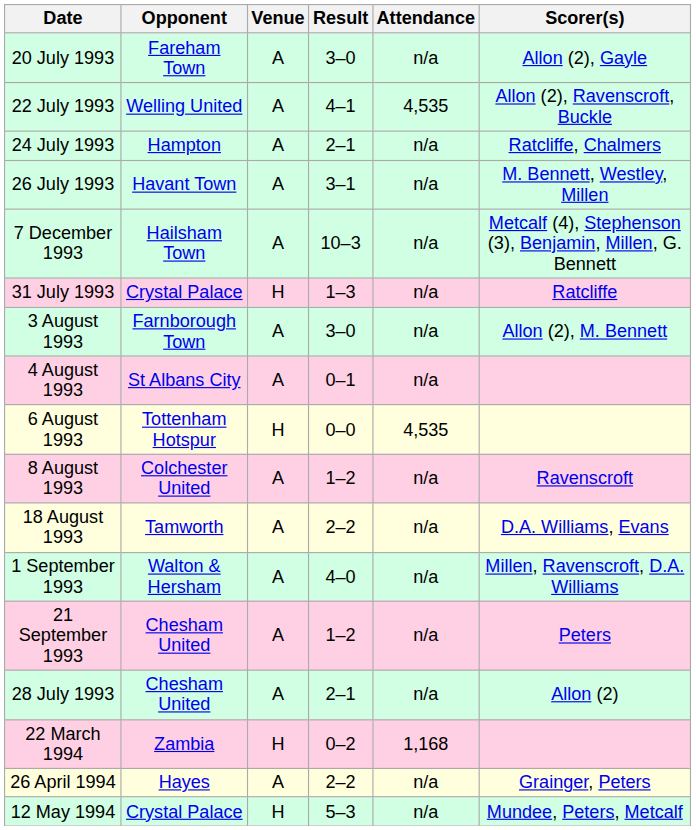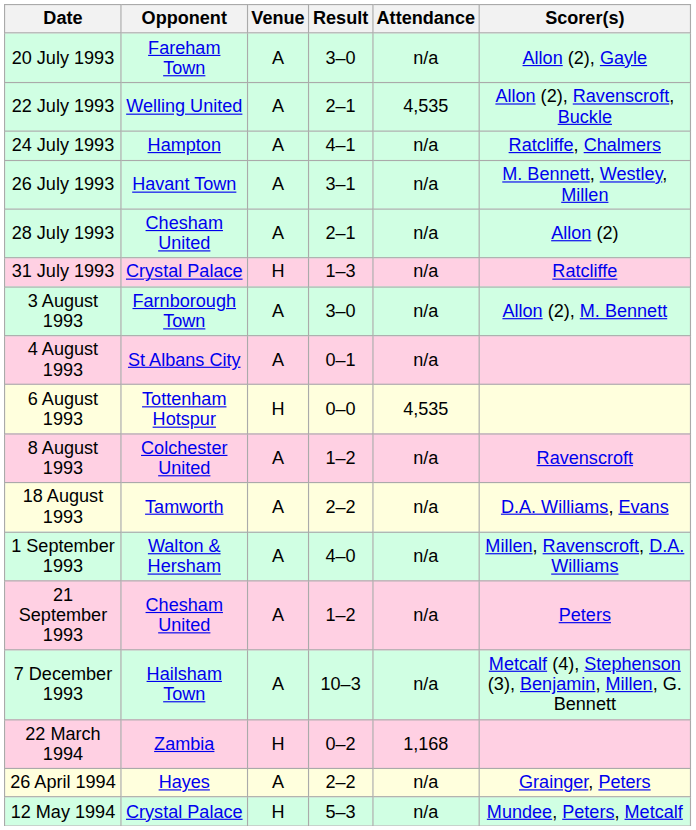22 July 1993 | Result: 4–1 -> 2–1
24 July 1993 | Result: 2–1 -> 4–1
rows swapped: 28 July 1993 <-> 7 December 1993
